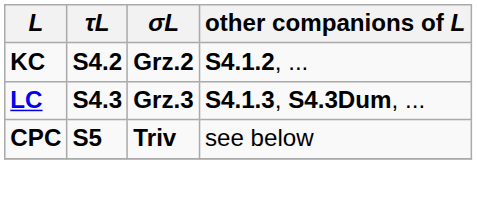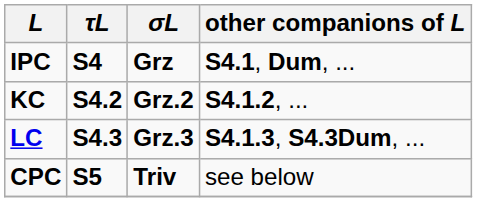+ row: IPC | S4 | Grz | S4.1, Dum, ...
